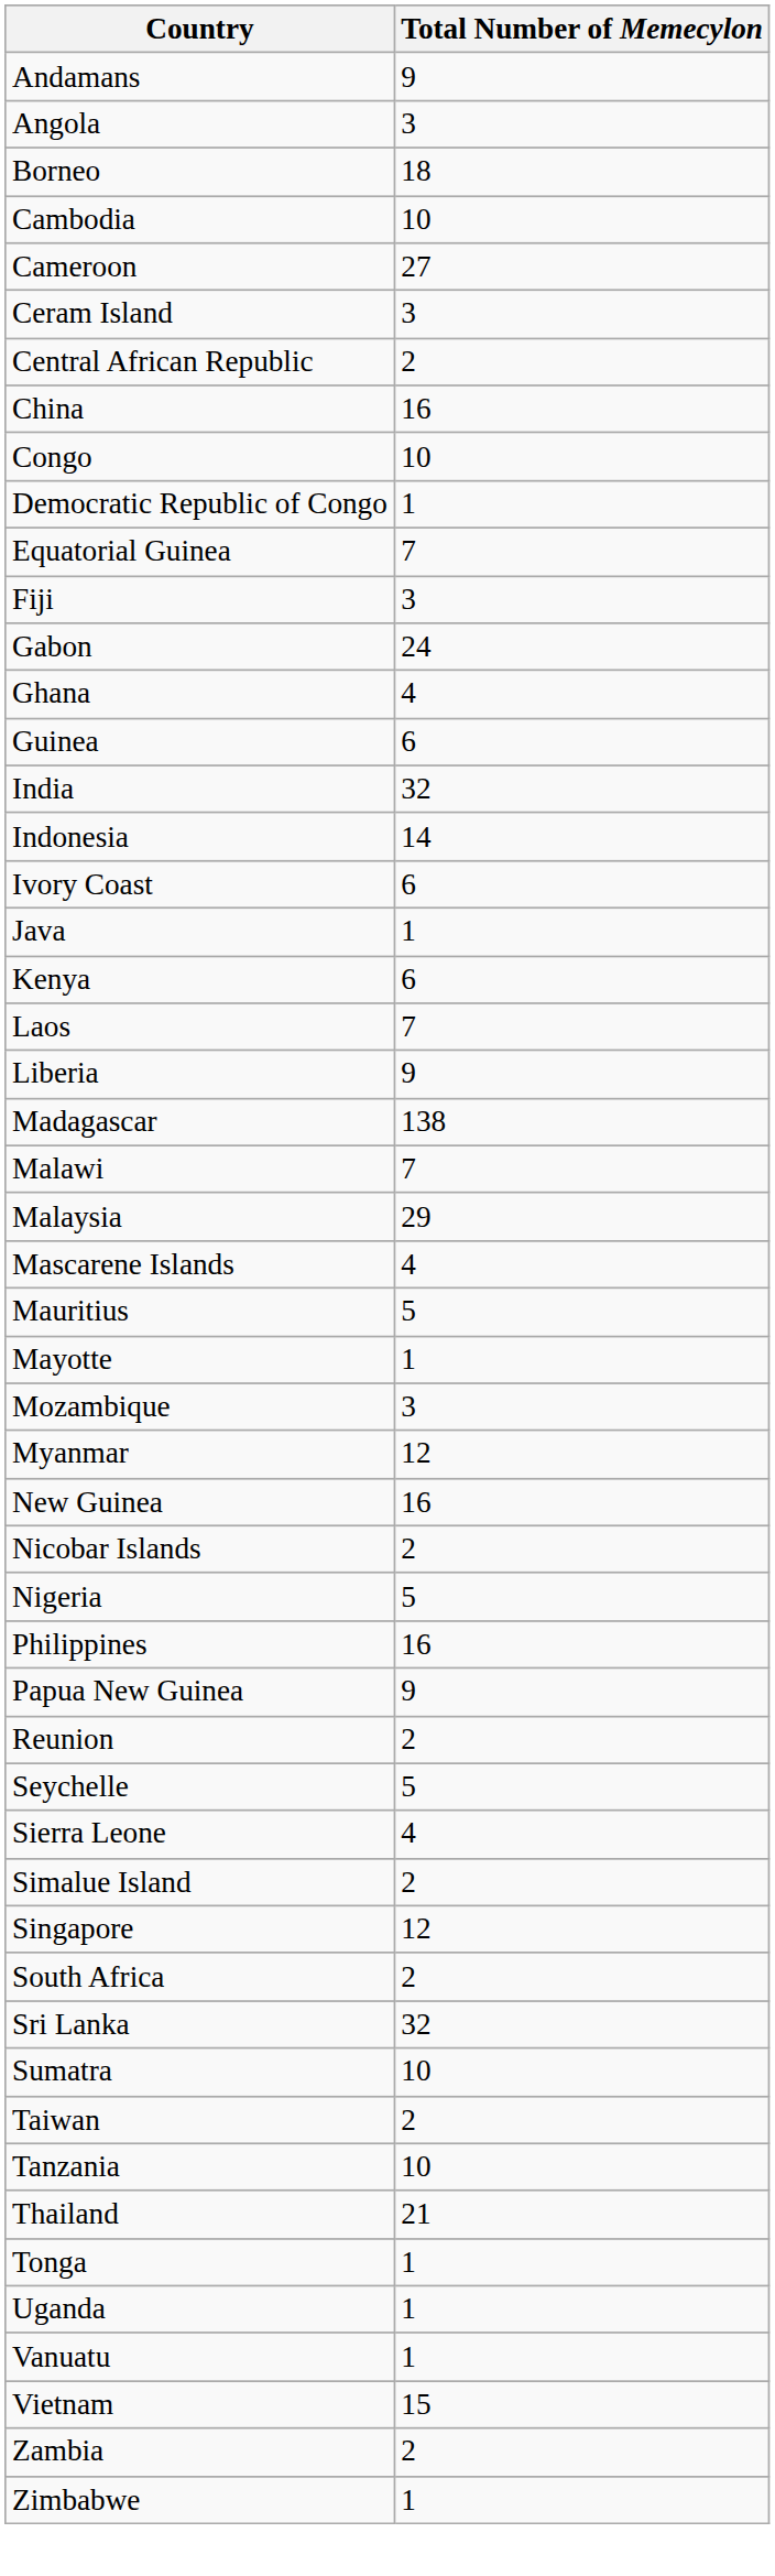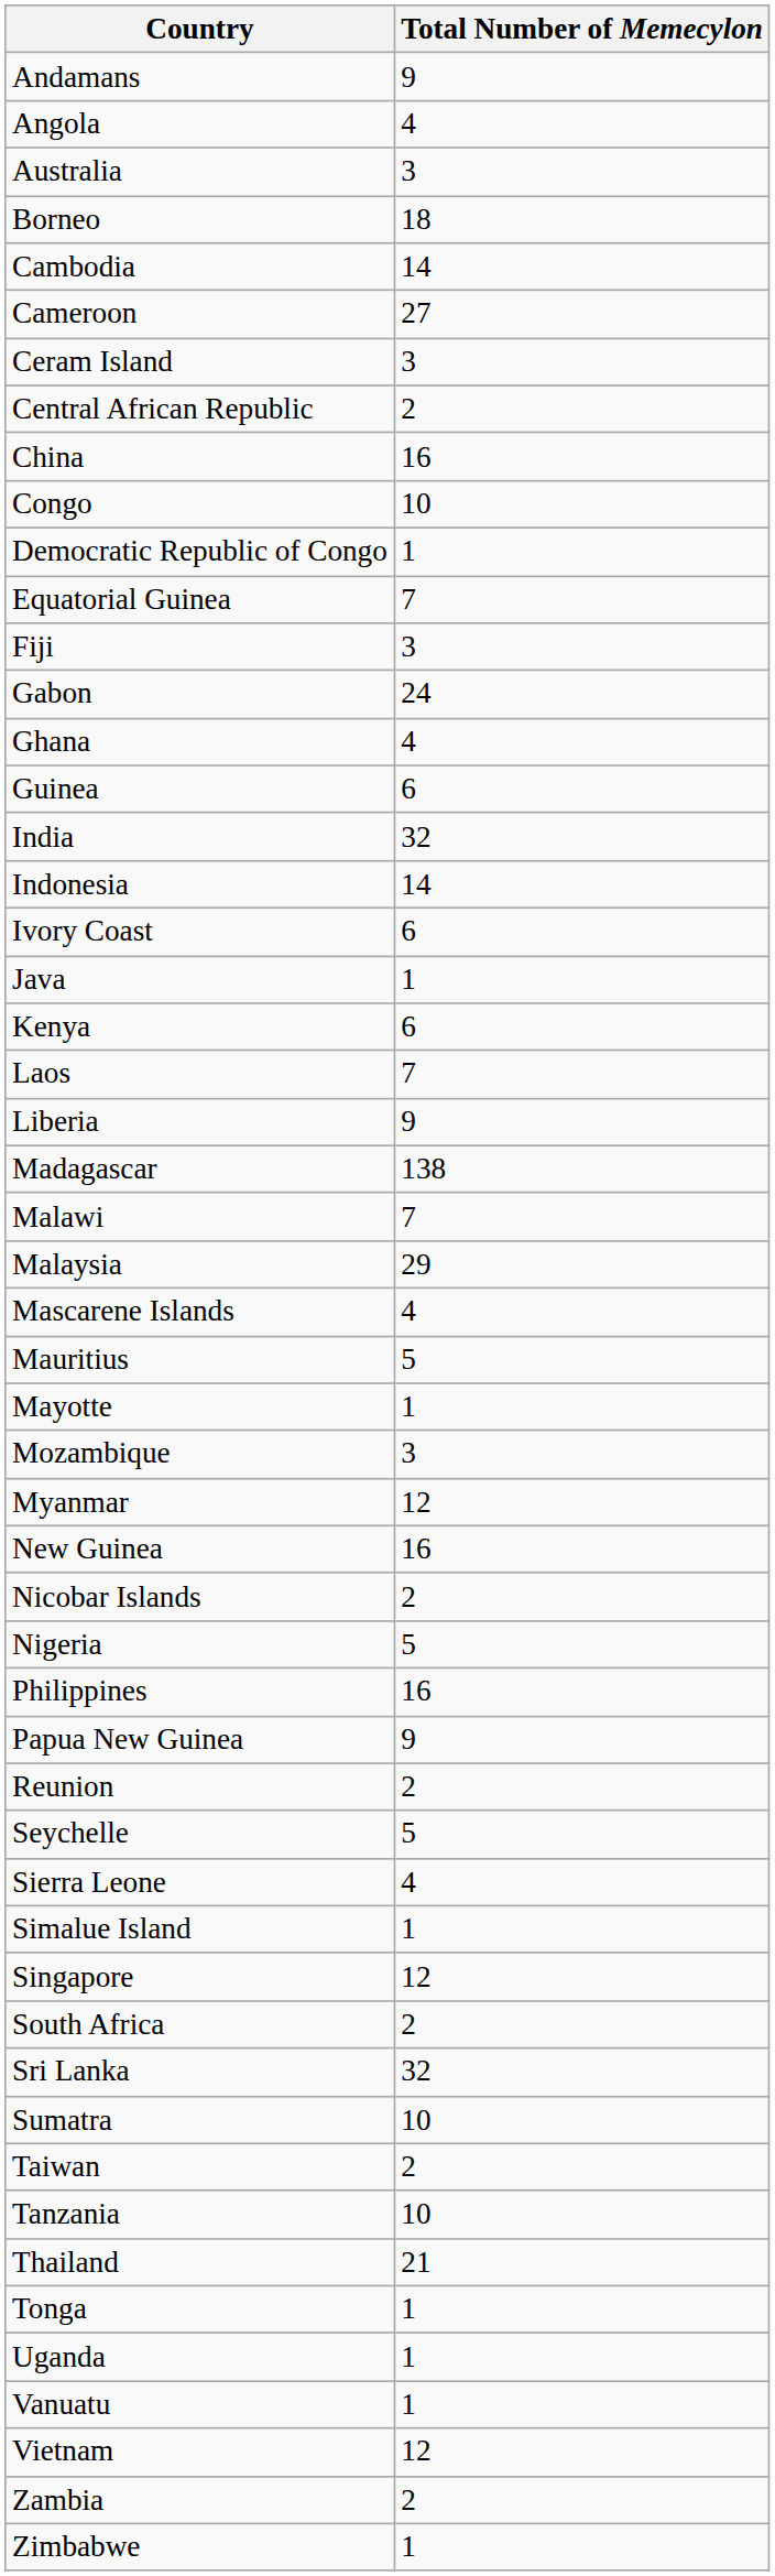Angola | Total Number of Memecylon: 3 -> 4
+ row: Australia | 3
Cambodia | Total Number of Memecylon: 10 -> 14
Simalue Island | Total Number of Memecylon: 2 -> 1
Vietnam | Total Number of Memecylon: 15 -> 12
